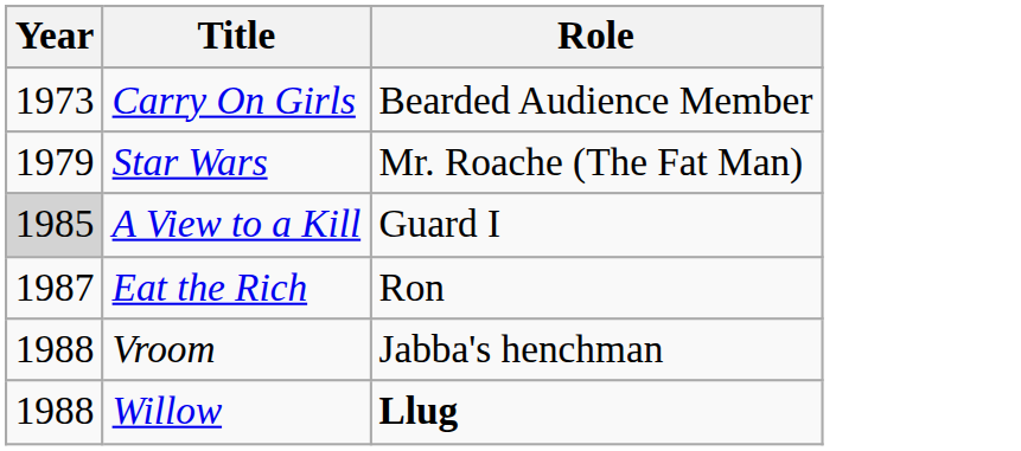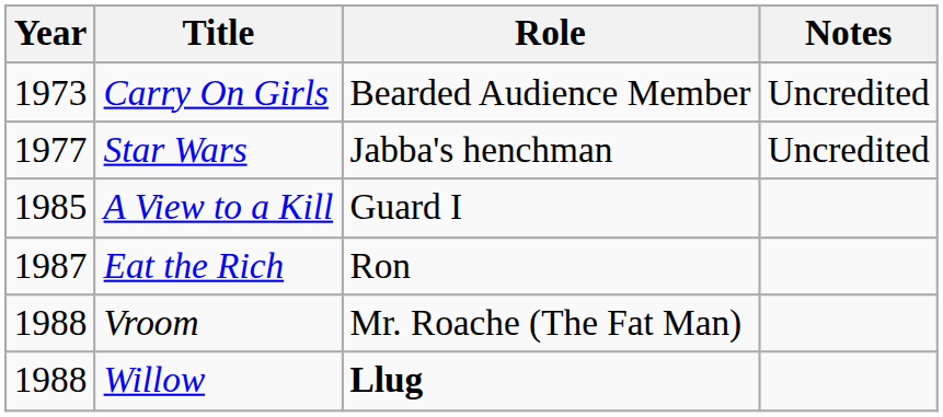+ column: Notes | Uncredited | Uncredited
Star Wars | Year: 1979 -> 1977
Star Wars | Role: Mr. Roache (The Fat Man) -> Jabba's henchman
A View to a Kill | Year: lightgrey background -> no background
Vroom | Role: Jabba's henchman -> Mr. Roache (The Fat Man)
